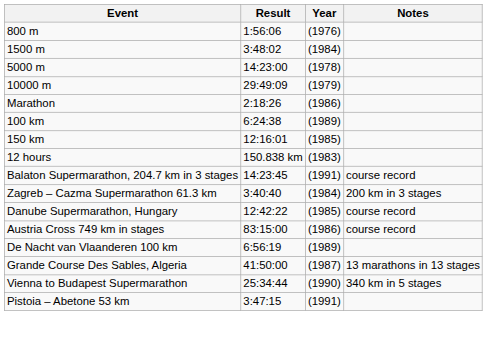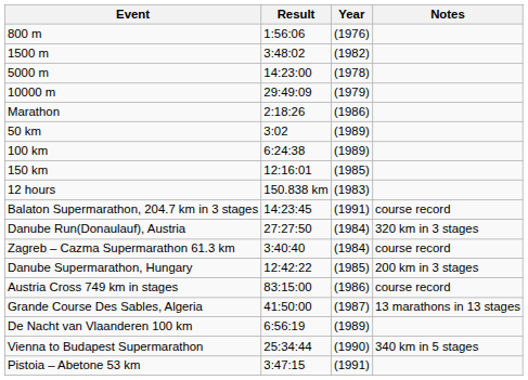1500 m | Year: (1984) -> (1982)
+ row: 50 km | 3:02 | (1989)
+ row: Danube Run(Donaulauf), Austria | 27:27:50 | (1984) | 320 km in 3 stages
Zagreb – Cazma Supermarathon 61.3 km | Notes: 200 km in 3 stages -> course record
Danube Supermarathon, Hungary | Notes: course record -> 200 km in 3 stages
rows swapped: Grande Course Des Sables, Algeria <-> De Nacht van Vlaanderen 100 km
